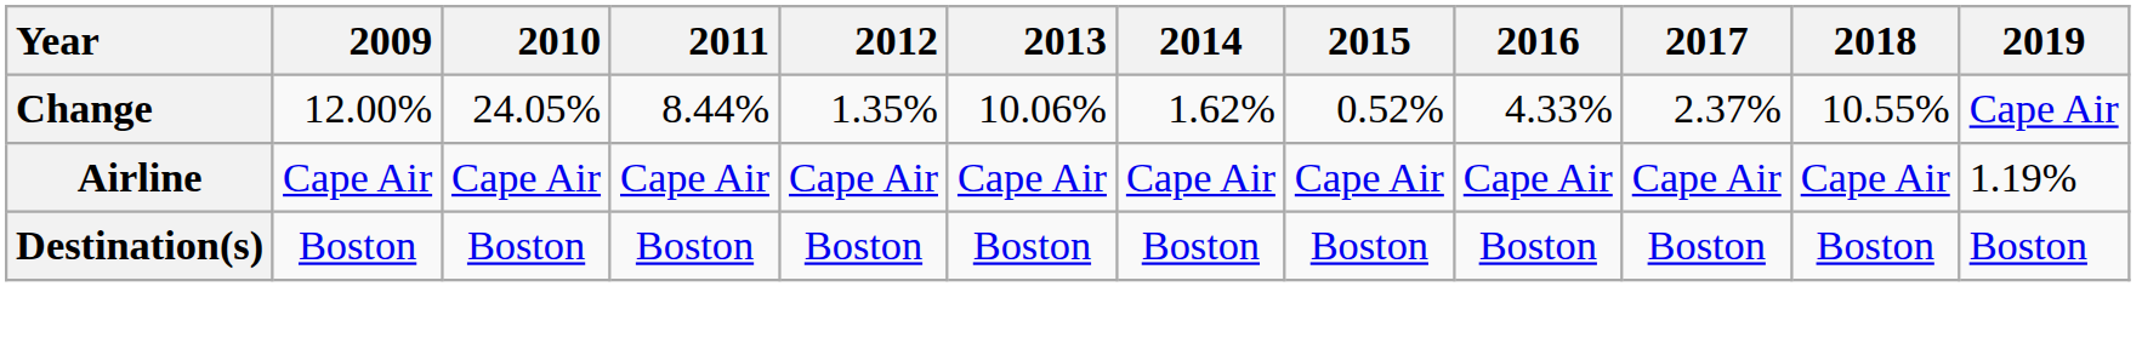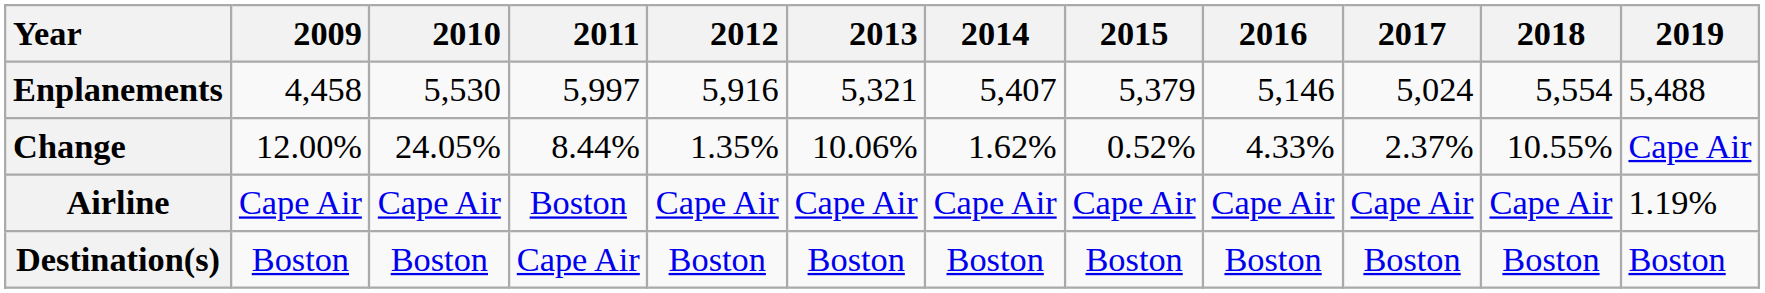+ row: Enplanements | 4,458 | 5,530 | 5,997 | 5,916 | 5,321 | 5,407 | 5,379 | 5,146 | 5,024 | 5,554 | 5,488
Airline | 2011: Cape Air -> Boston
Destination(s) | 2011: Boston -> Cape Air
